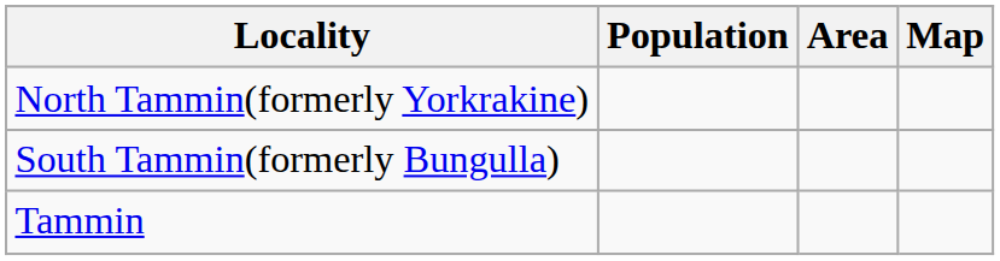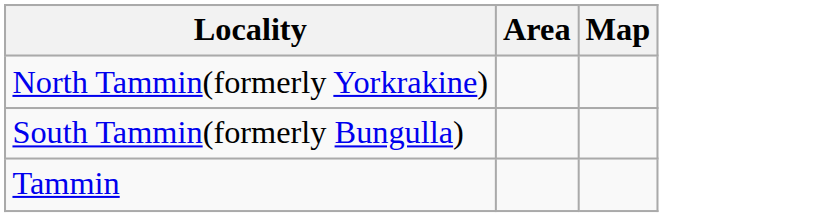- column: Population
